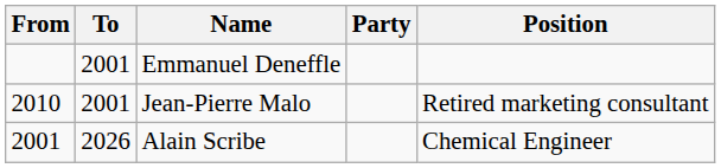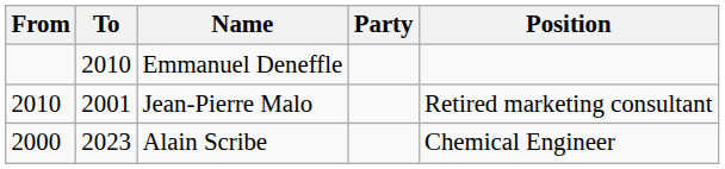Emmanuel Deneffle | To: 2001 -> 2010
Alain Scribe | From: 2001 -> 2000
Alain Scribe | To: 2026 -> 2023
